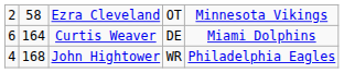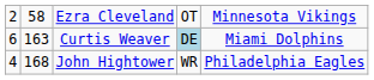Curtis Weaver | column 2: 164 -> 163
Curtis Weaver | column 4: no background -> lightblue background
